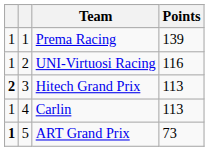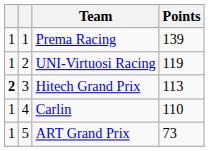UNI-Virtuosi Racing | Points: 116 -> 119
Carlin | Points: 113 -> 110
ART Grand Prix | column 1: bold -> normal
